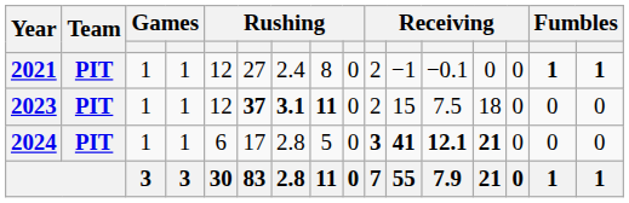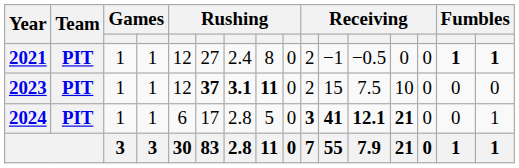2021 | column 12: −0.1 -> −0.5
2023 | column 13: 18 -> 10
2024 | column 16: 0 -> 1
